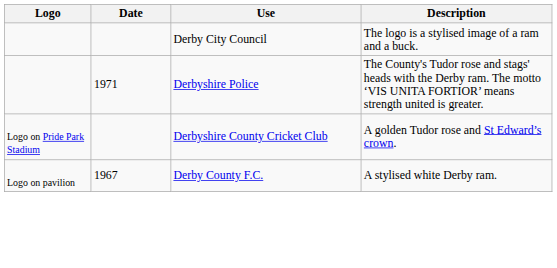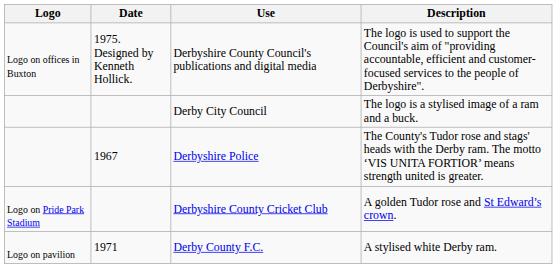+ row: Logo on offices in Buxton | 1975. Designed by Kenneth Hollick. | Derbyshire County Council's publications and digital media | The logo is used to support the Council's aim of "providing accountable, efficient and customer-focused services to the people of Derbyshire".
Derbyshire Police | Date: 1971 -> 1967
Derby County F.C. | Date: 1967 -> 1971
